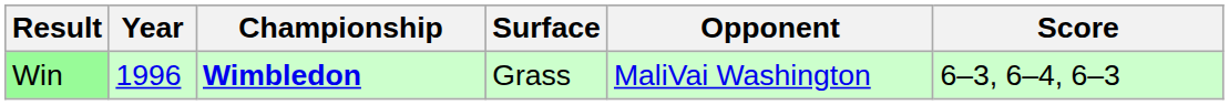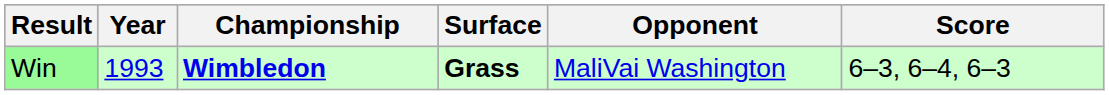Win | Year: 1996 -> 1993
Win | Surface: normal -> bold
